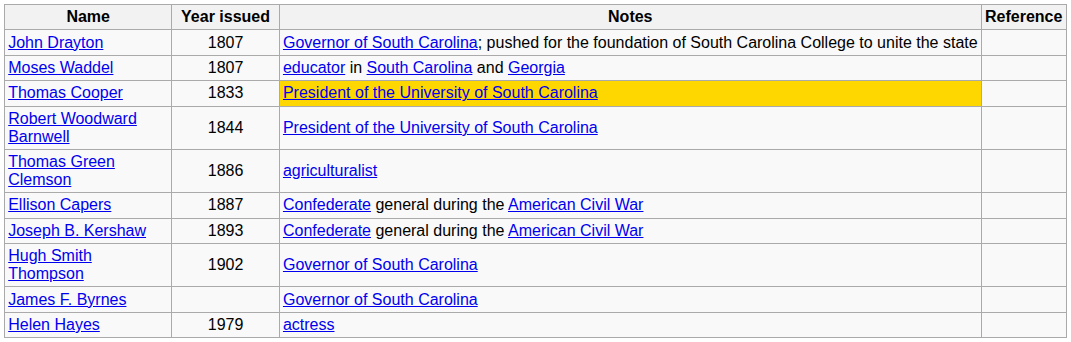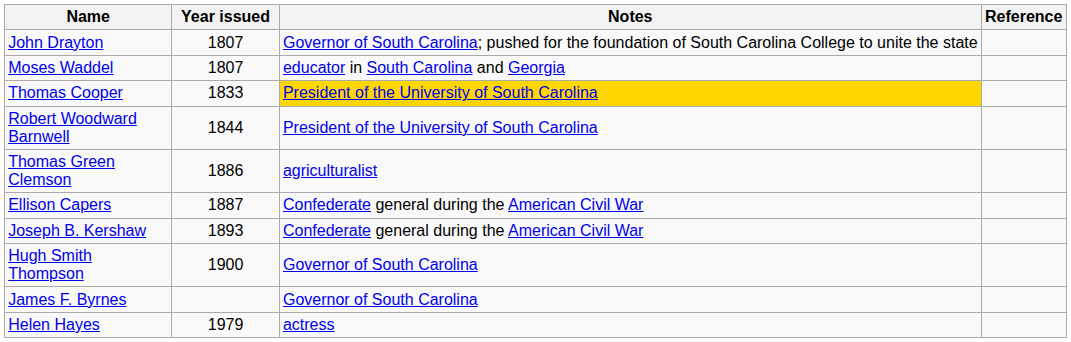Hugh Smith Thompson | Year issued: 1902 -> 1900
